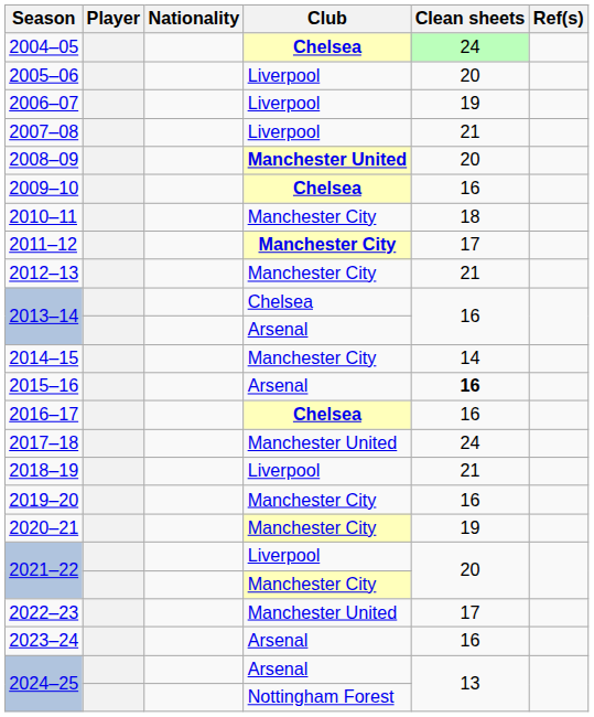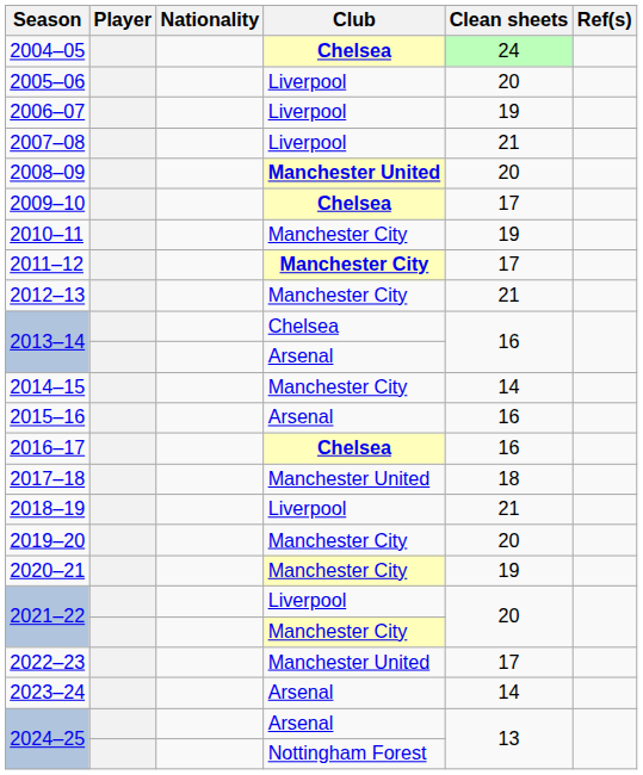2009–10 | Clean sheets: 16 -> 17
2010–11 | Clean sheets: 18 -> 19
2015–16 | Clean sheets: bold -> normal
2017–18 | Clean sheets: 24 -> 18
2019–20 | Clean sheets: 16 -> 20
2023–24 | Clean sheets: 16 -> 14
